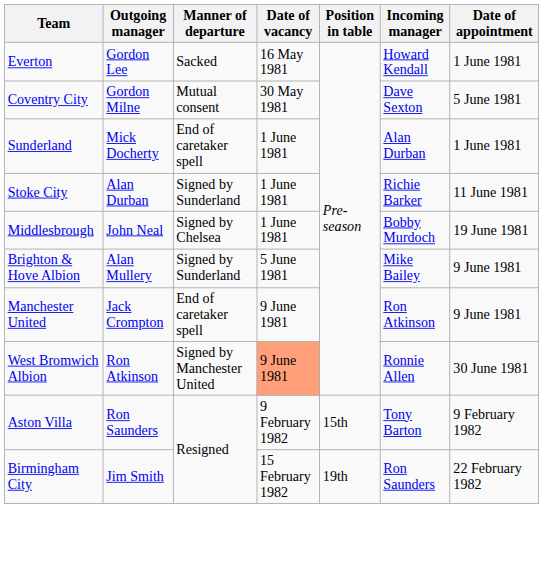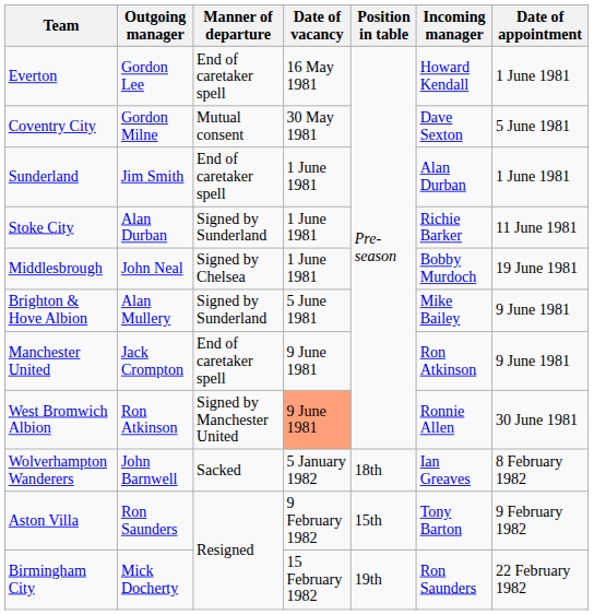Everton | Manner of departure: Sacked -> End of caretaker spell
Sunderland | Outgoing manager: Mick Docherty -> Jim Smith
+ row: Wolverhampton Wanderers | John Barnwell | Sacked | 5 January 1982 | 18th | Ian Greaves | 8 February 1982
Birmingham City | Outgoing manager: Jim Smith -> Mick Docherty
